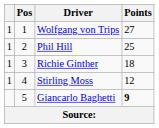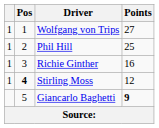Richie Ginther | Points: 18 -> 16
Stirling Moss | Pos: normal -> bold
